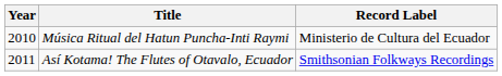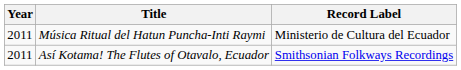Música Ritual del Hatun Puncha-Inti Raymi | Year: 2010 -> 2011
